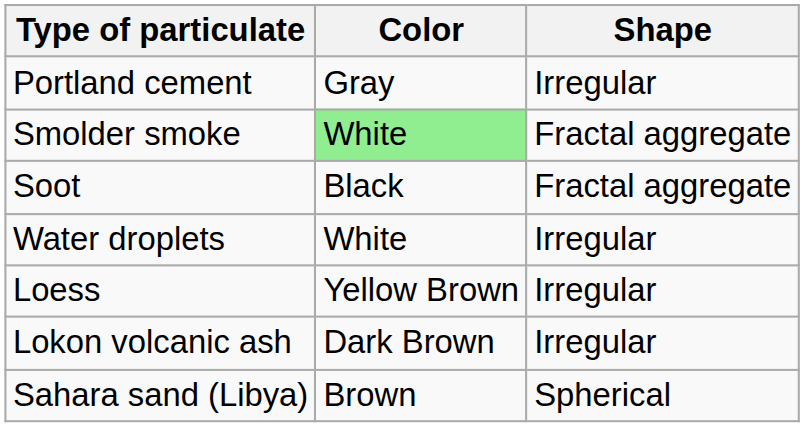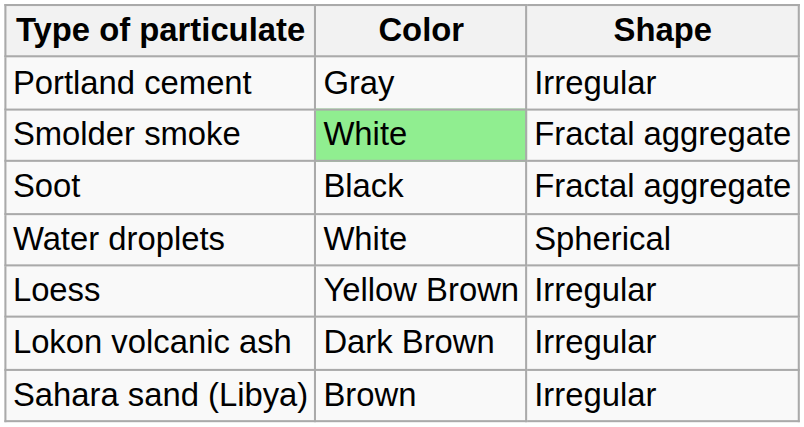Water droplets | Shape: Irregular -> Spherical
Sahara sand (Libya) | Shape: Spherical -> Irregular
